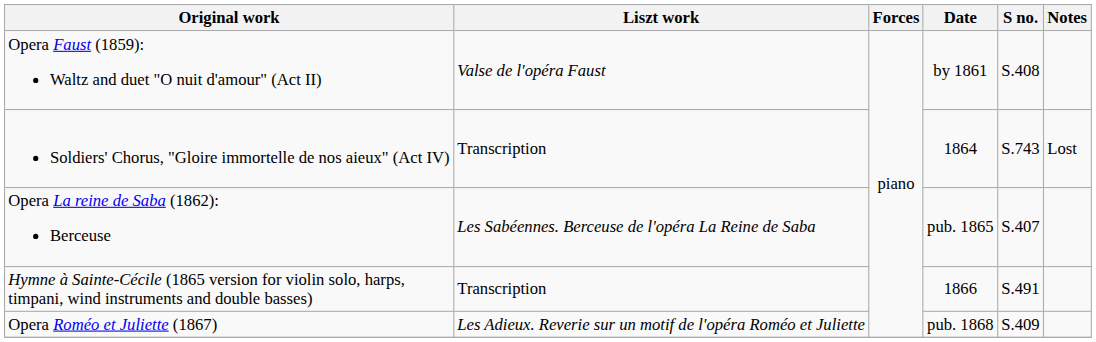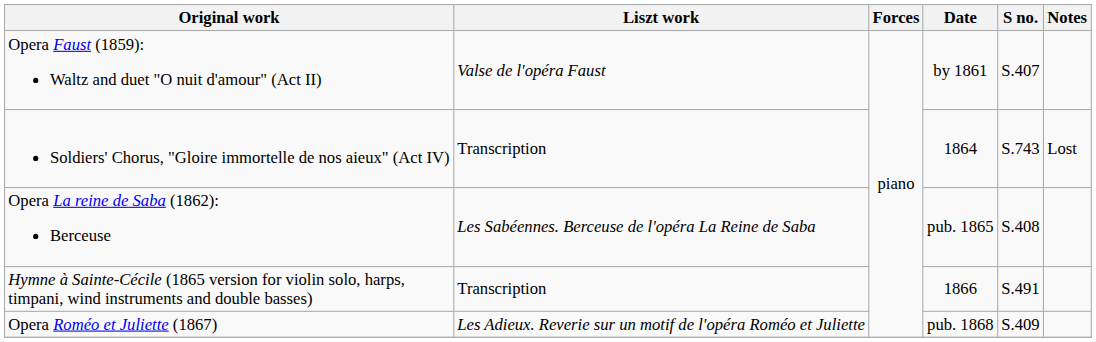Opera Faust (1859): Waltz and duet "O nuit d'amour" (Act II) | S no.: S.408 -> S.407
Opera La reine de Saba (1862): Berceuse | S no.: S.407 -> S.408
